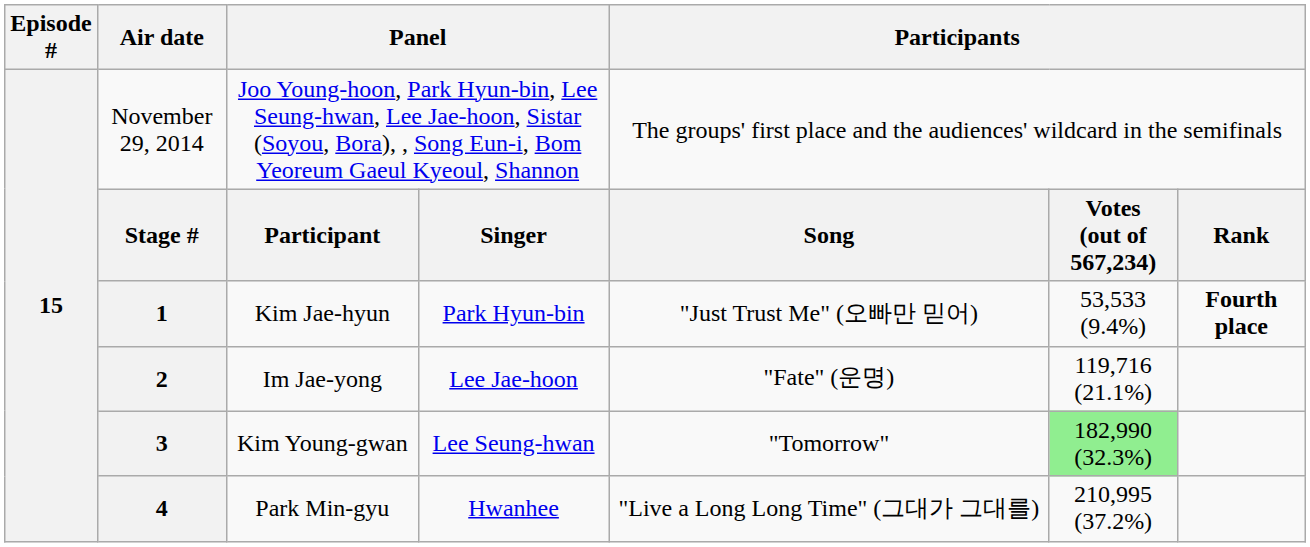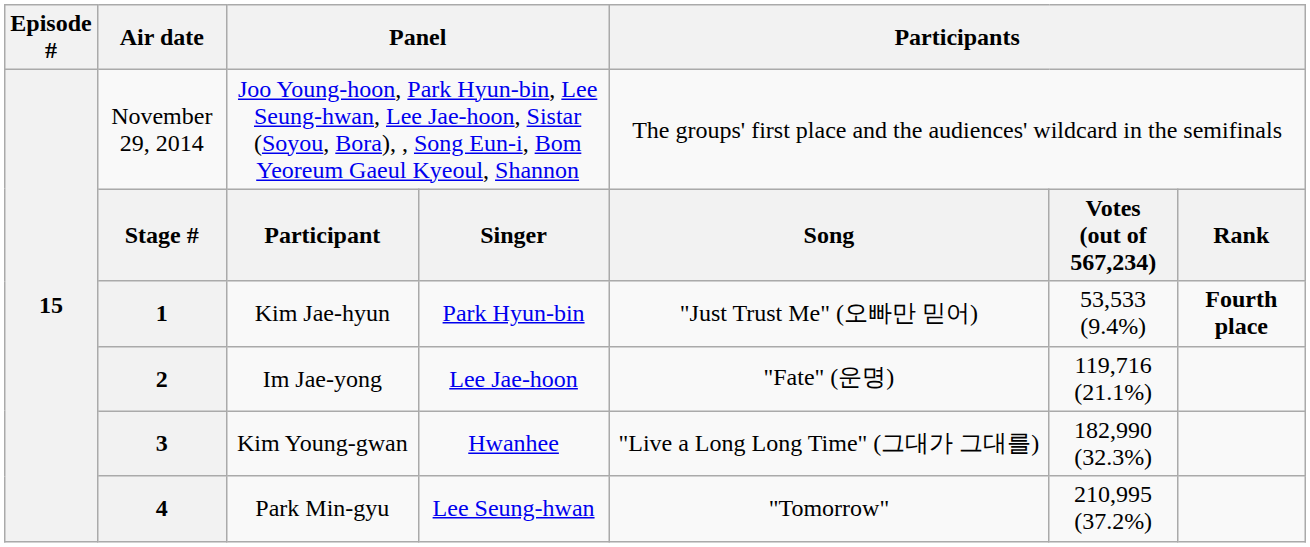Kim Young-gwan | column 4: Lee Seung-hwan -> Hwanhee
Kim Young-gwan | column 5: "Tomorrow" -> "Live a Long Long Time" (그대가 그대를)
Kim Young-gwan | column 6: lightgreen background -> no background
Park Min-gyu | column 4: Hwanhee -> Lee Seung-hwan
Park Min-gyu | column 5: "Live a Long Long Time" (그대가 그대를) -> "Tomorrow"
